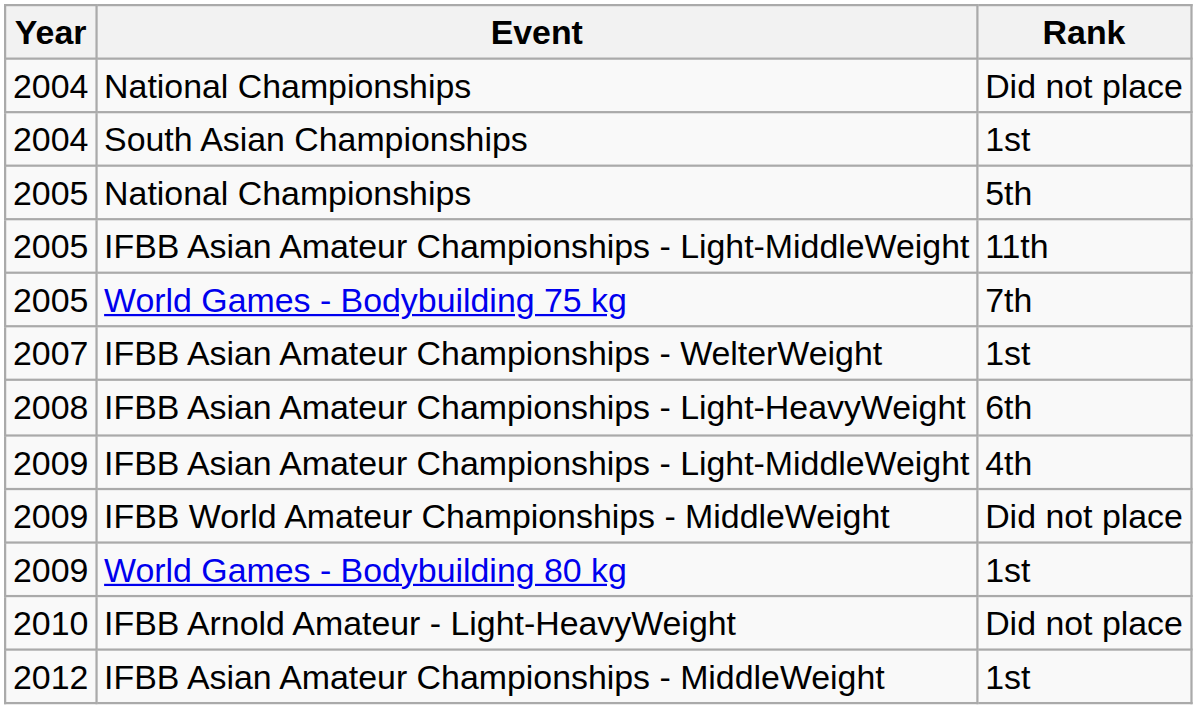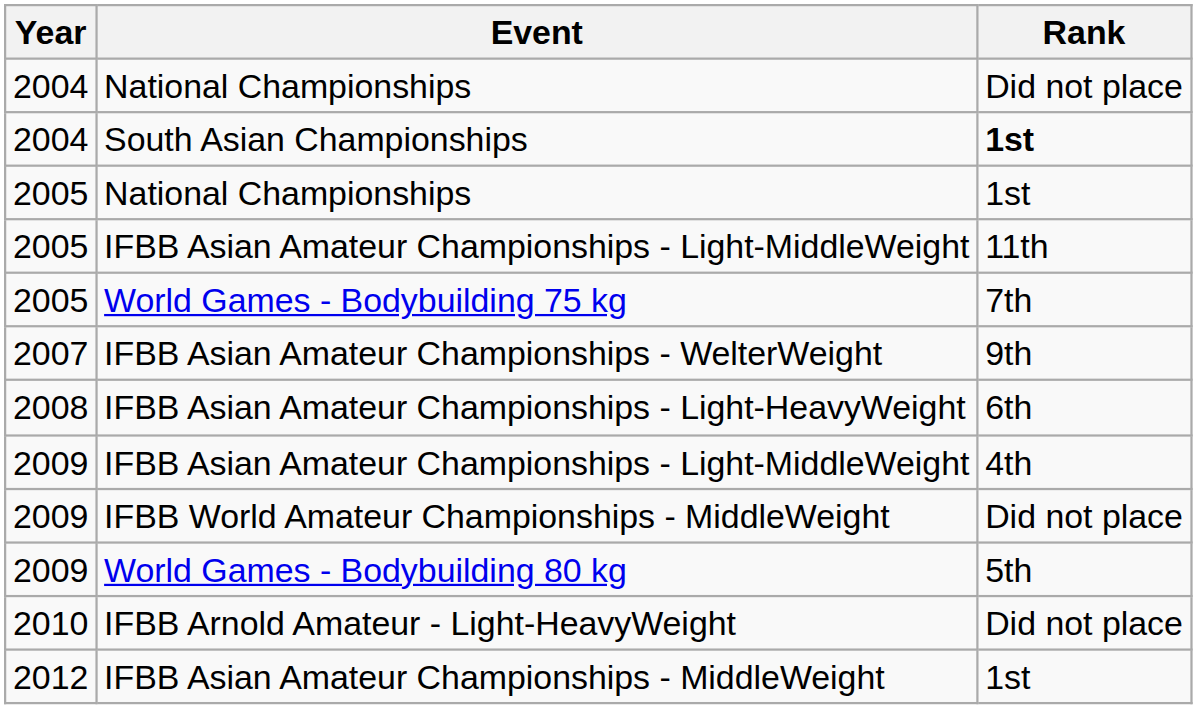South Asian Championships | Rank: normal -> bold
2005 / National Championships | Rank: 5th -> 1st
IFBB Asian Amateur Championships - WelterWeight | Rank: 1st -> 9th
World Games - Bodybuilding 80 kg | Rank: 1st -> 5th
